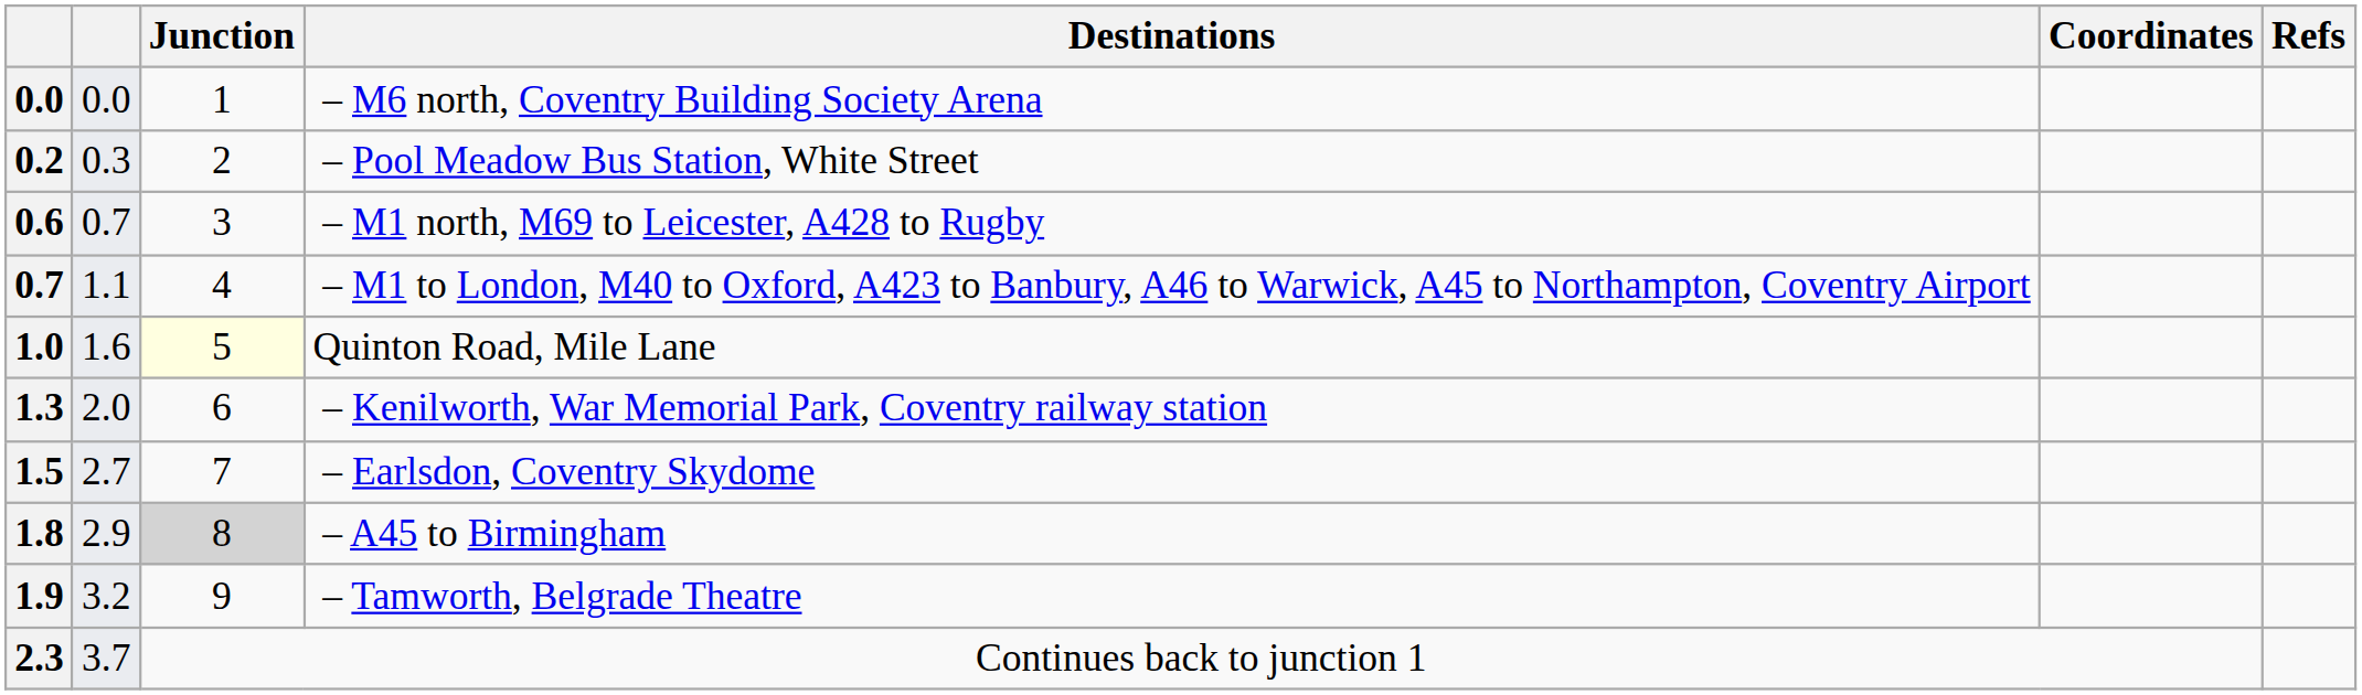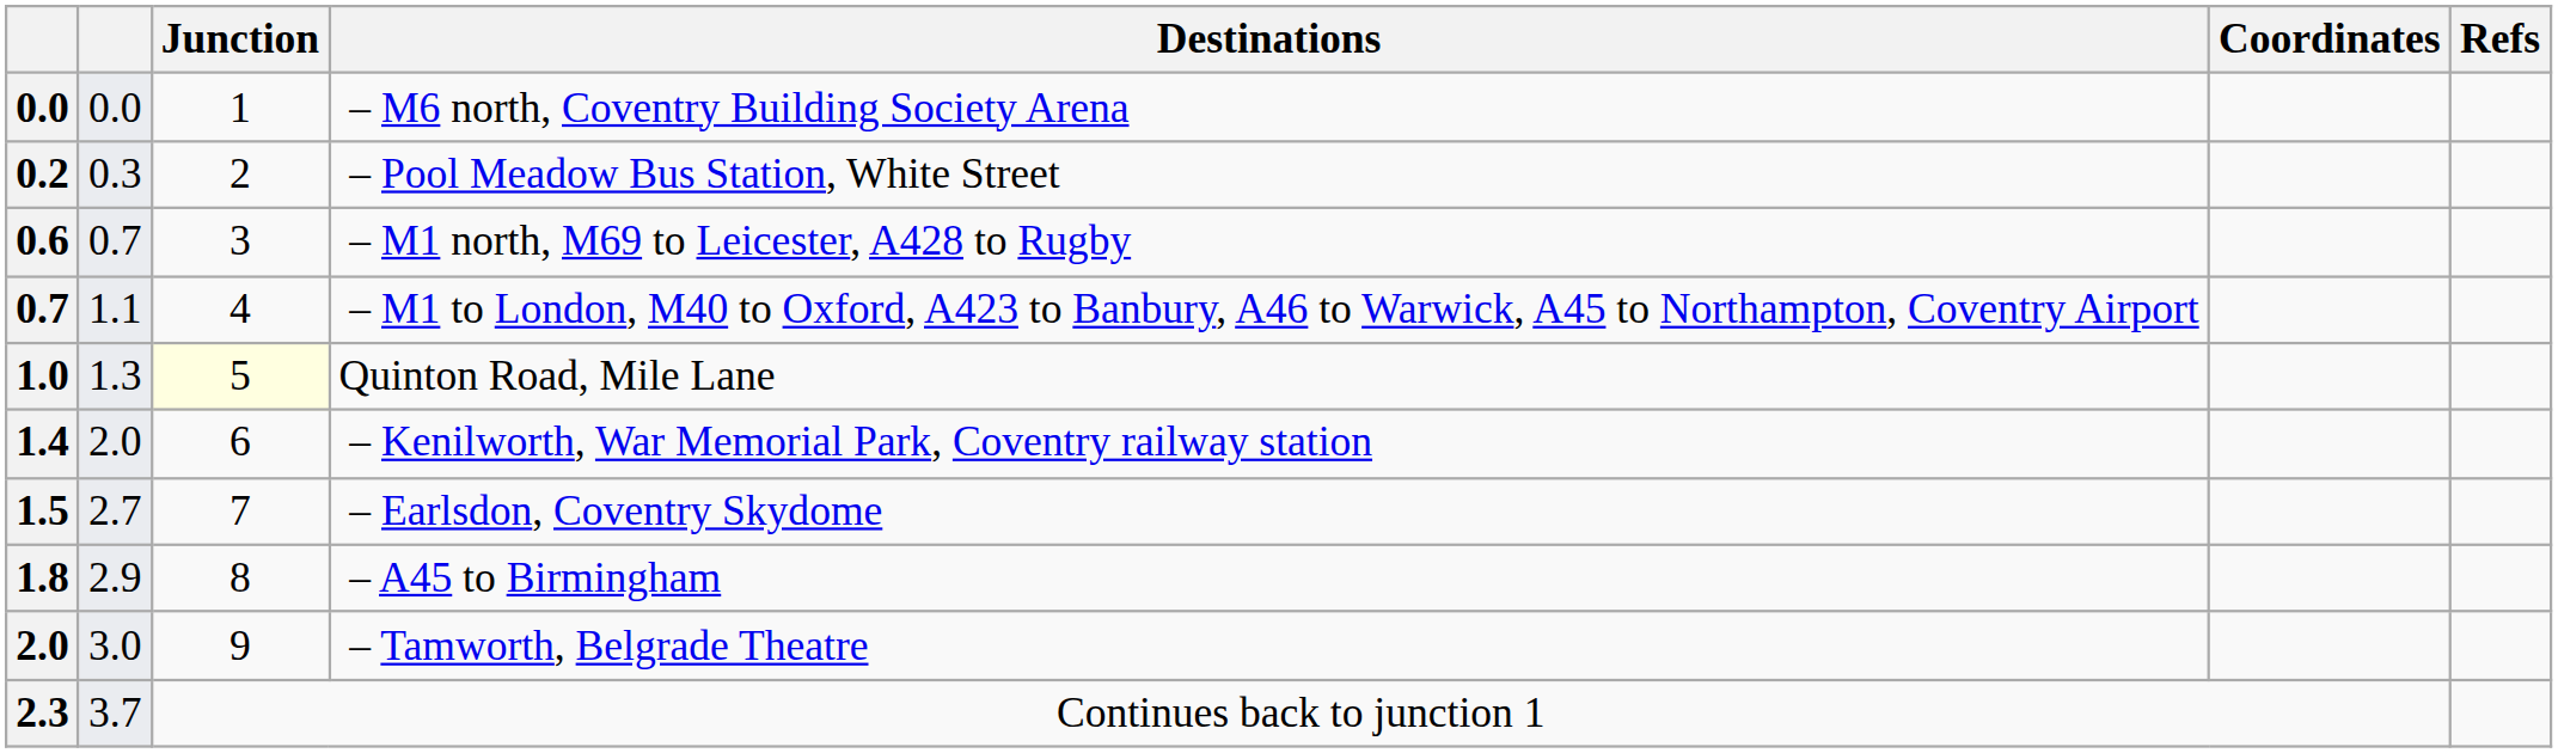Quinton Road, Mile Lane | column 2: 1.6 -> 1.3
– Kenilworth, War Memorial Park, Coventry railway station | column 1: 1.3 -> 1.4
– A45 to Birmingham | Junction: lightgrey background -> no background
– Tamworth, Belgrade Theatre | column 1: 1.9 -> 2.0
– Tamworth, Belgrade Theatre | column 2: 3.2 -> 3.0
